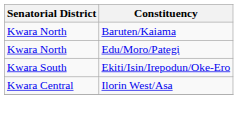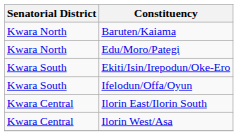+ row: Kwara South | Ifelodun/Offa/Oyun
+ row: Kwara Central | Ilorin East/Ilorin South
